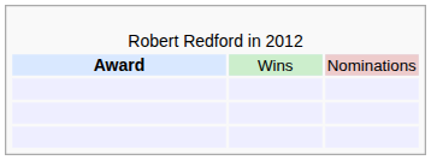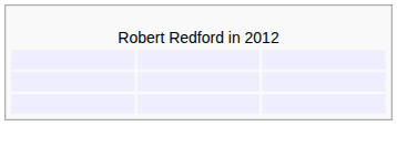- row: Award | Wins | Nominations
